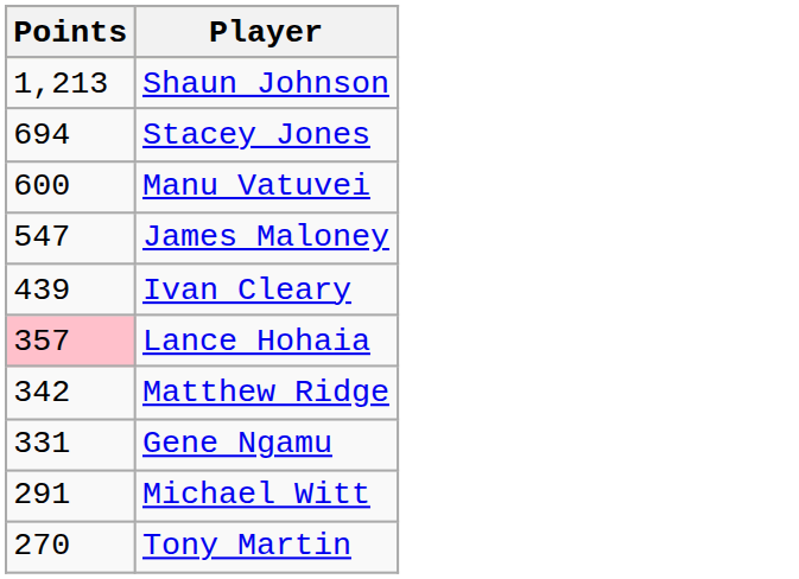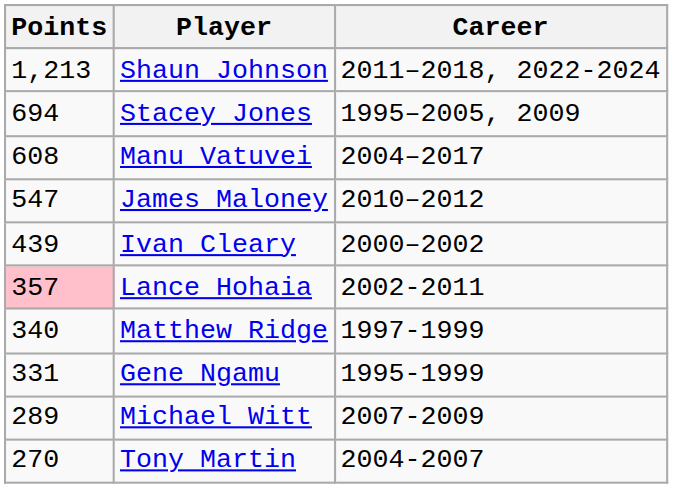+ column: Career | 2011–2018, 2022-2024 | 1995–2005, 2009 | 2004–2017 | 2010–2012 | 2000–2002 | 2002-2011 | 1997-1999 | 1995-1999 | 2007-2009 | 2004-2007
Manu Vatuvei | Points: 600 -> 608
Matthew Ridge | Points: 342 -> 340
Michael Witt | Points: 291 -> 289
